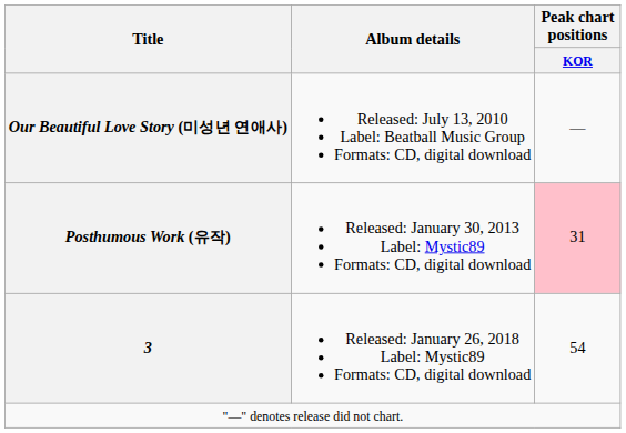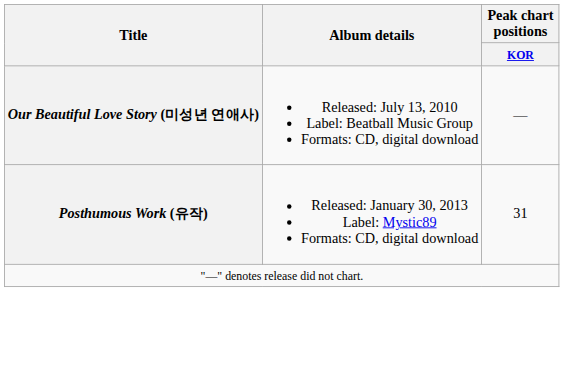Posthumous Work (유작) | Peak chart positions / KOR: pink background -> no background
- row: 3 | Released: January 26, 2018 Label: Mystic89 Formats: CD, digital download | 54
